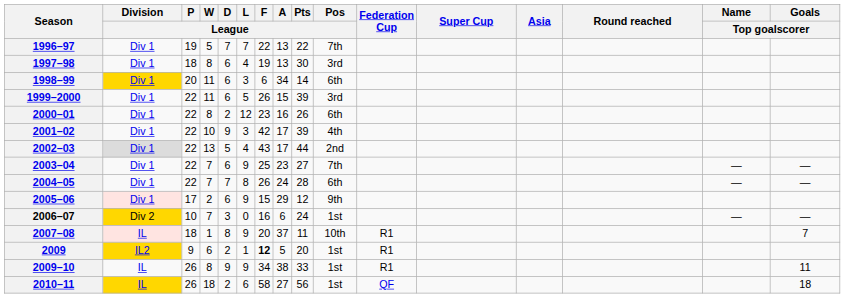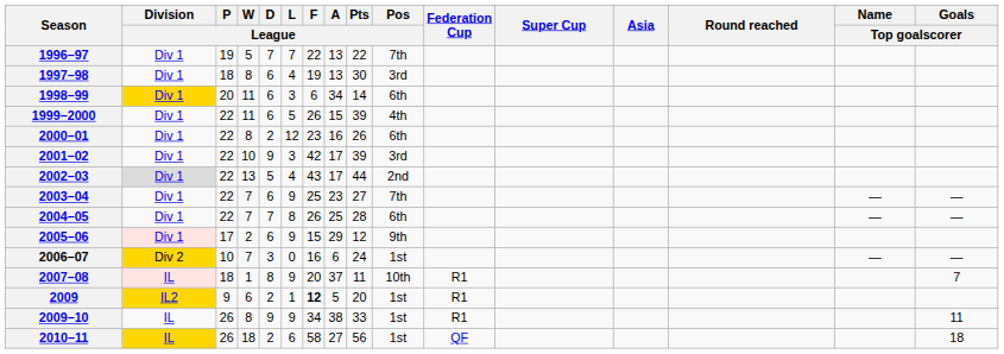1999–2000 | Pos / League: 3rd -> 4th
2001–02 | Pos / League: 4th -> 3rd
2004–05 | A / League: 24 -> 25
